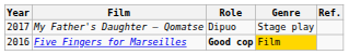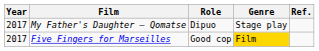Five Fingers for Marseilles | Year: 2016 -> 2017
Five Fingers for Marseilles | Role: bold -> normal
